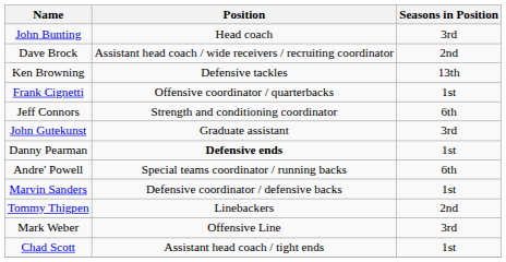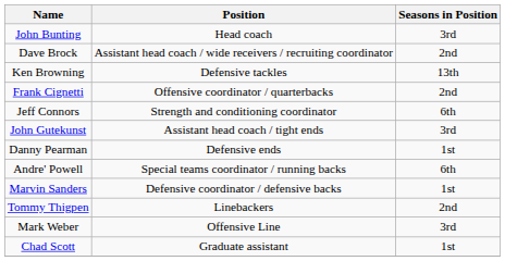Frank Cignetti | Seasons in Position: 1st -> 2nd
John Gutekunst | Position: Graduate assistant -> Assistant head coach / tight ends
Danny Pearman | Position: bold -> normal
Chad Scott | Position: Assistant head coach / tight ends -> Graduate assistant
